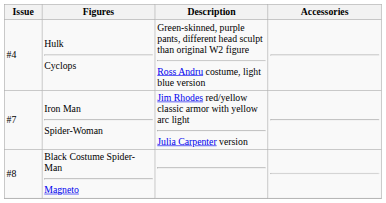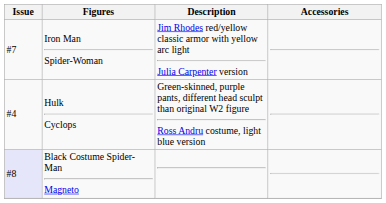rows swapped: Hulk Cyclops <-> Iron Man Spider-Woman
Black Costume Spider-Man Magneto | Issue: no background -> lavender background
